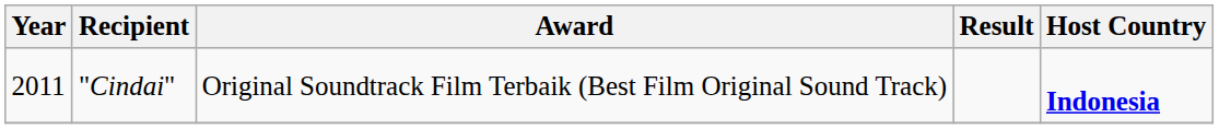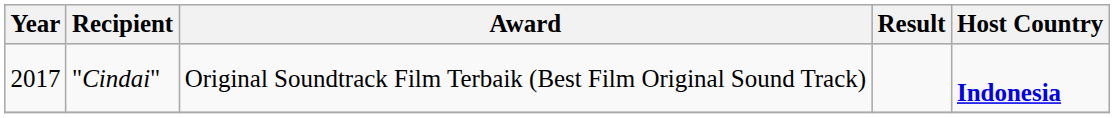"Cindai" | Year: 2011 -> 2017
